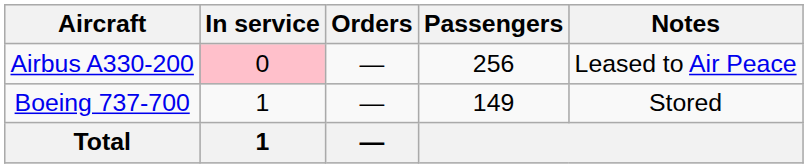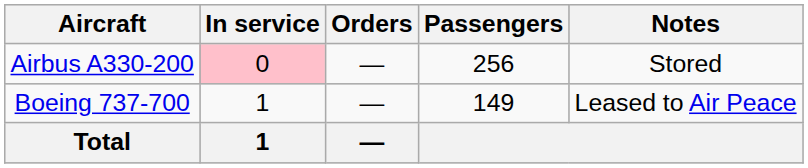Airbus A330-200 | Notes: Leased to Air Peace -> Stored
Boeing 737-700 | Notes: Stored -> Leased to Air Peace
